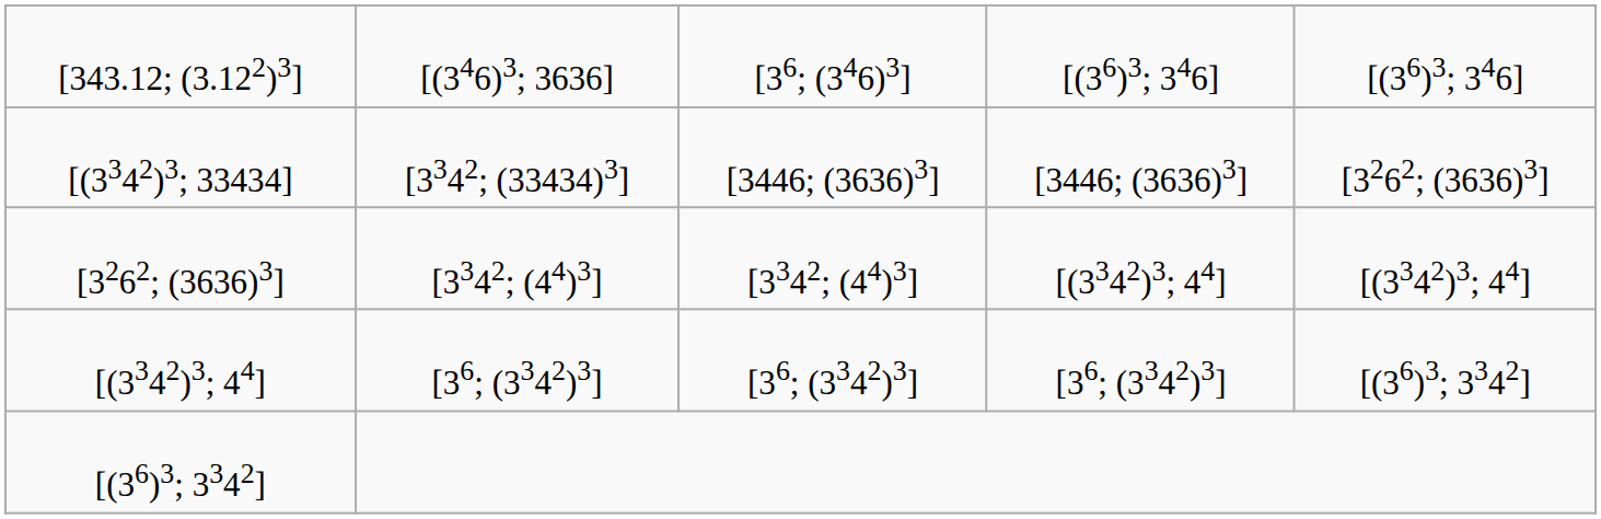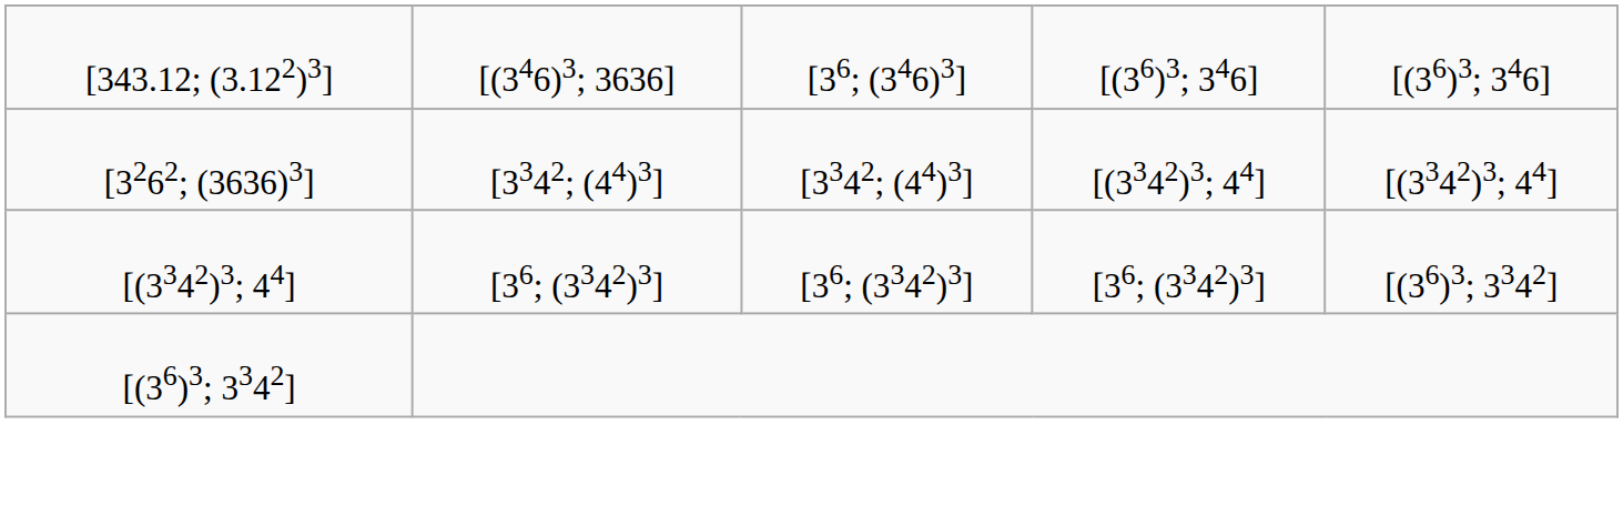- row: [(3342)3; 33434] | [3342; (33434)3] | [3446; (3636)3] | [3446; (3636)3] | [3262; (3636)3]
